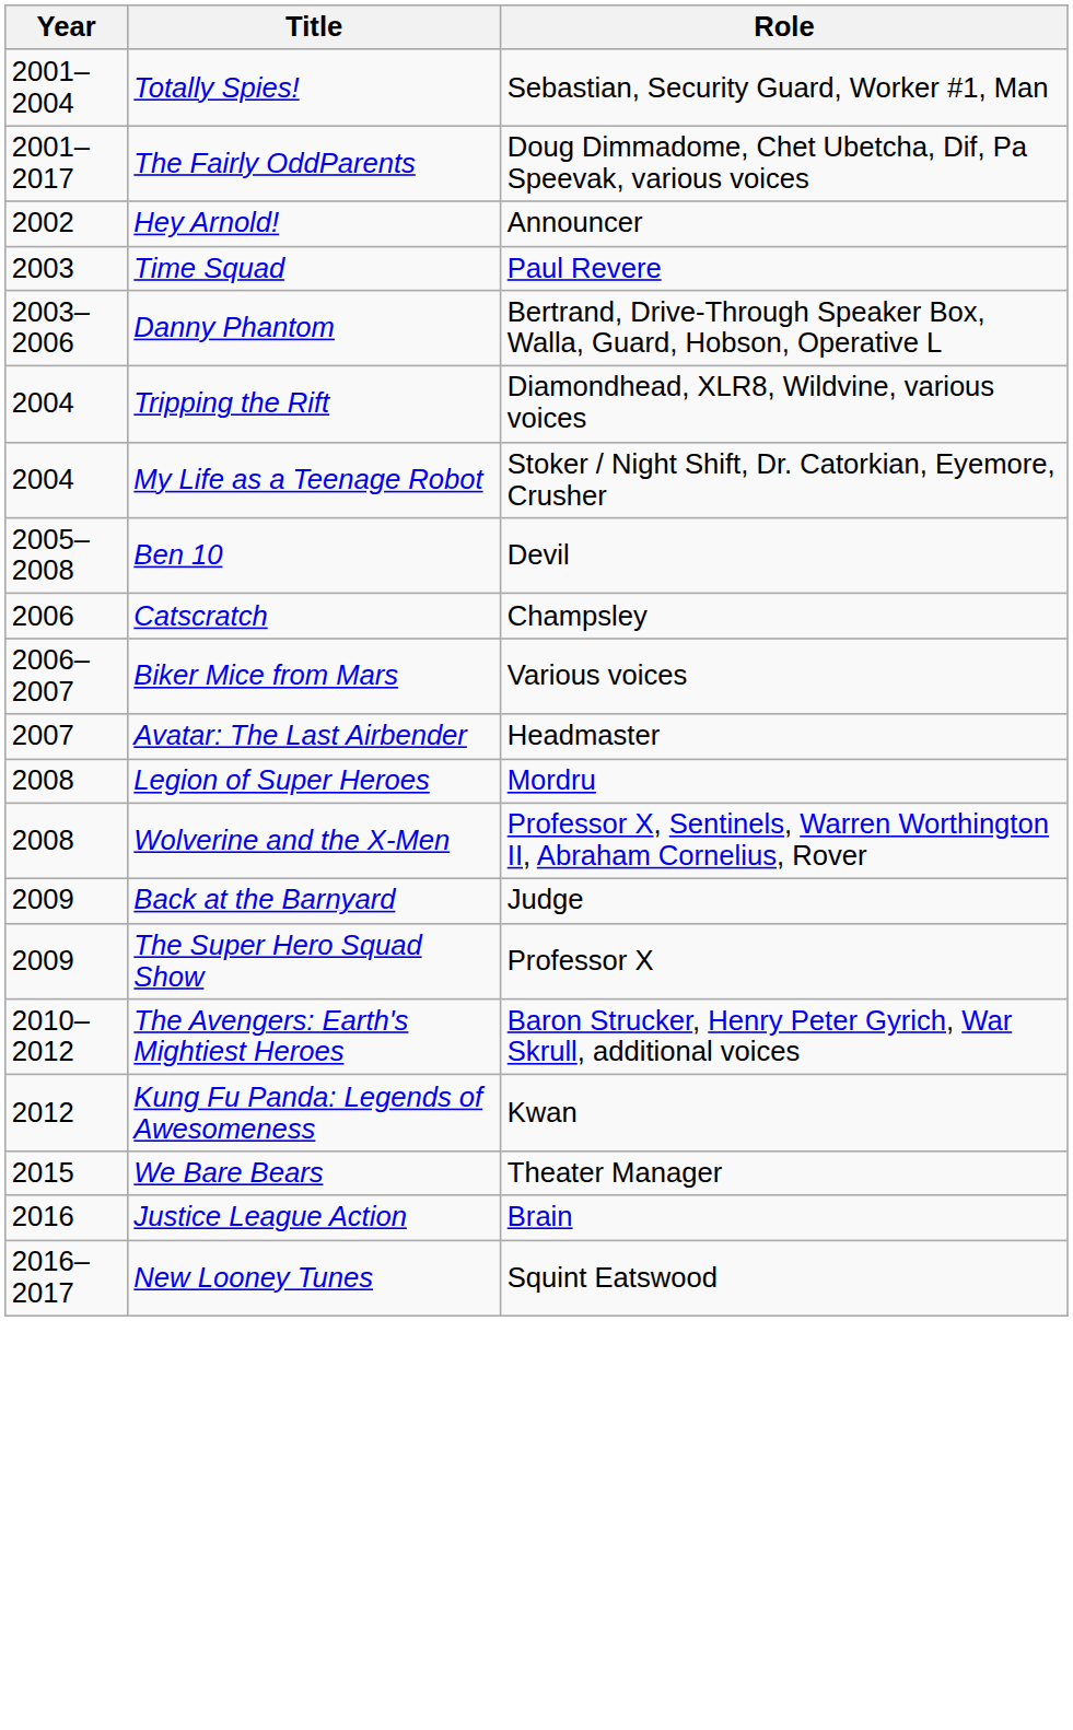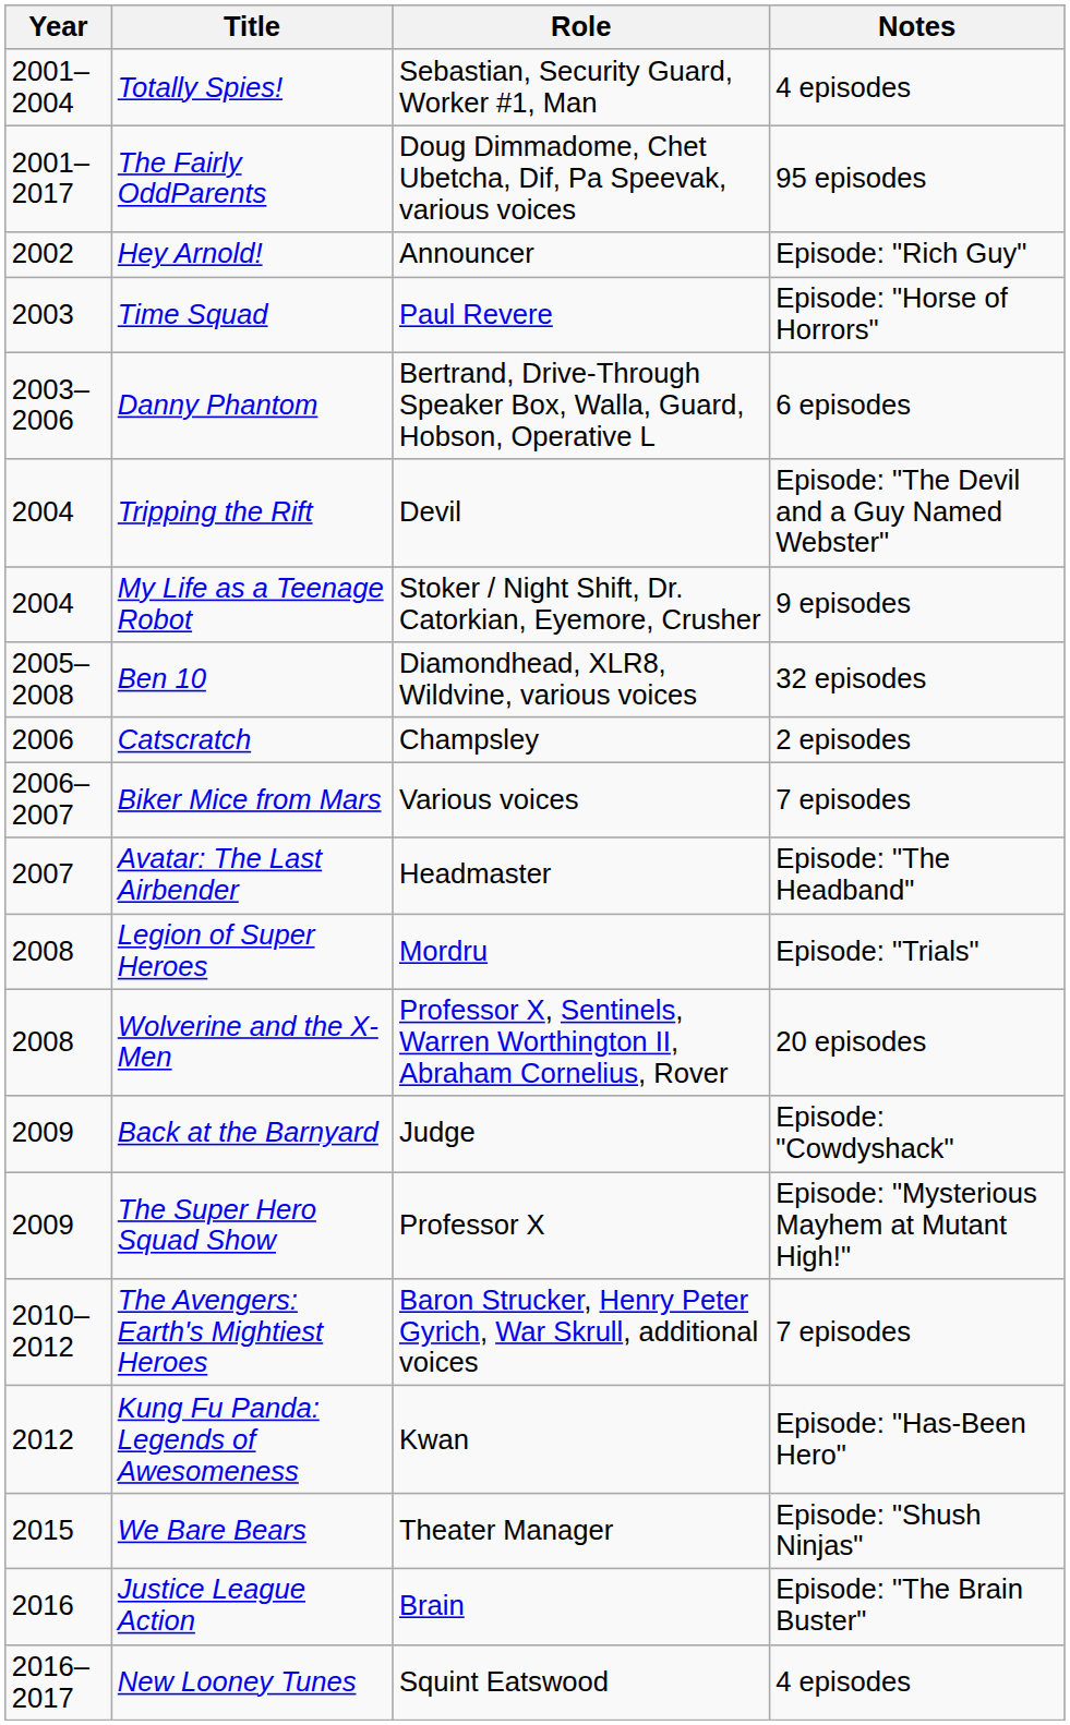+ column: Notes | 4 episodes | 95 episodes | Episode: "Rich Guy" | Episode: "Horse of Horrors" | 6 episodes | Episode: "The Devil and a Guy Named Webster" | 9 episodes | 32 episodes | 2 episodes | 7 episodes | Episode: "The Headband" | Episode: "Trials" | 20 episodes | Episode: "Cowdyshack" | Episode: "Mysterious Mayhem at Mutant High!" | 7 episodes | Episode: "Has-Been Hero" | Episode: "Shush Ninjas" | Episode: "The Brain Buster" | 4 episodes
Tripping the Rift | Role: Diamondhead, XLR8, Wildvine, various voices -> Devil
Ben 10 | Role: Devil -> Diamondhead, XLR8, Wildvine, various voices
